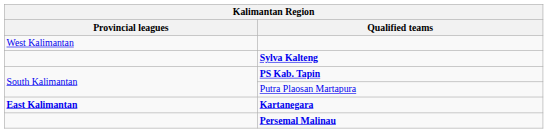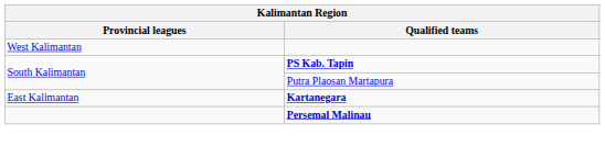- row: Sylva Kalteng
Kartanegara | Provincial leagues: bold -> normal
